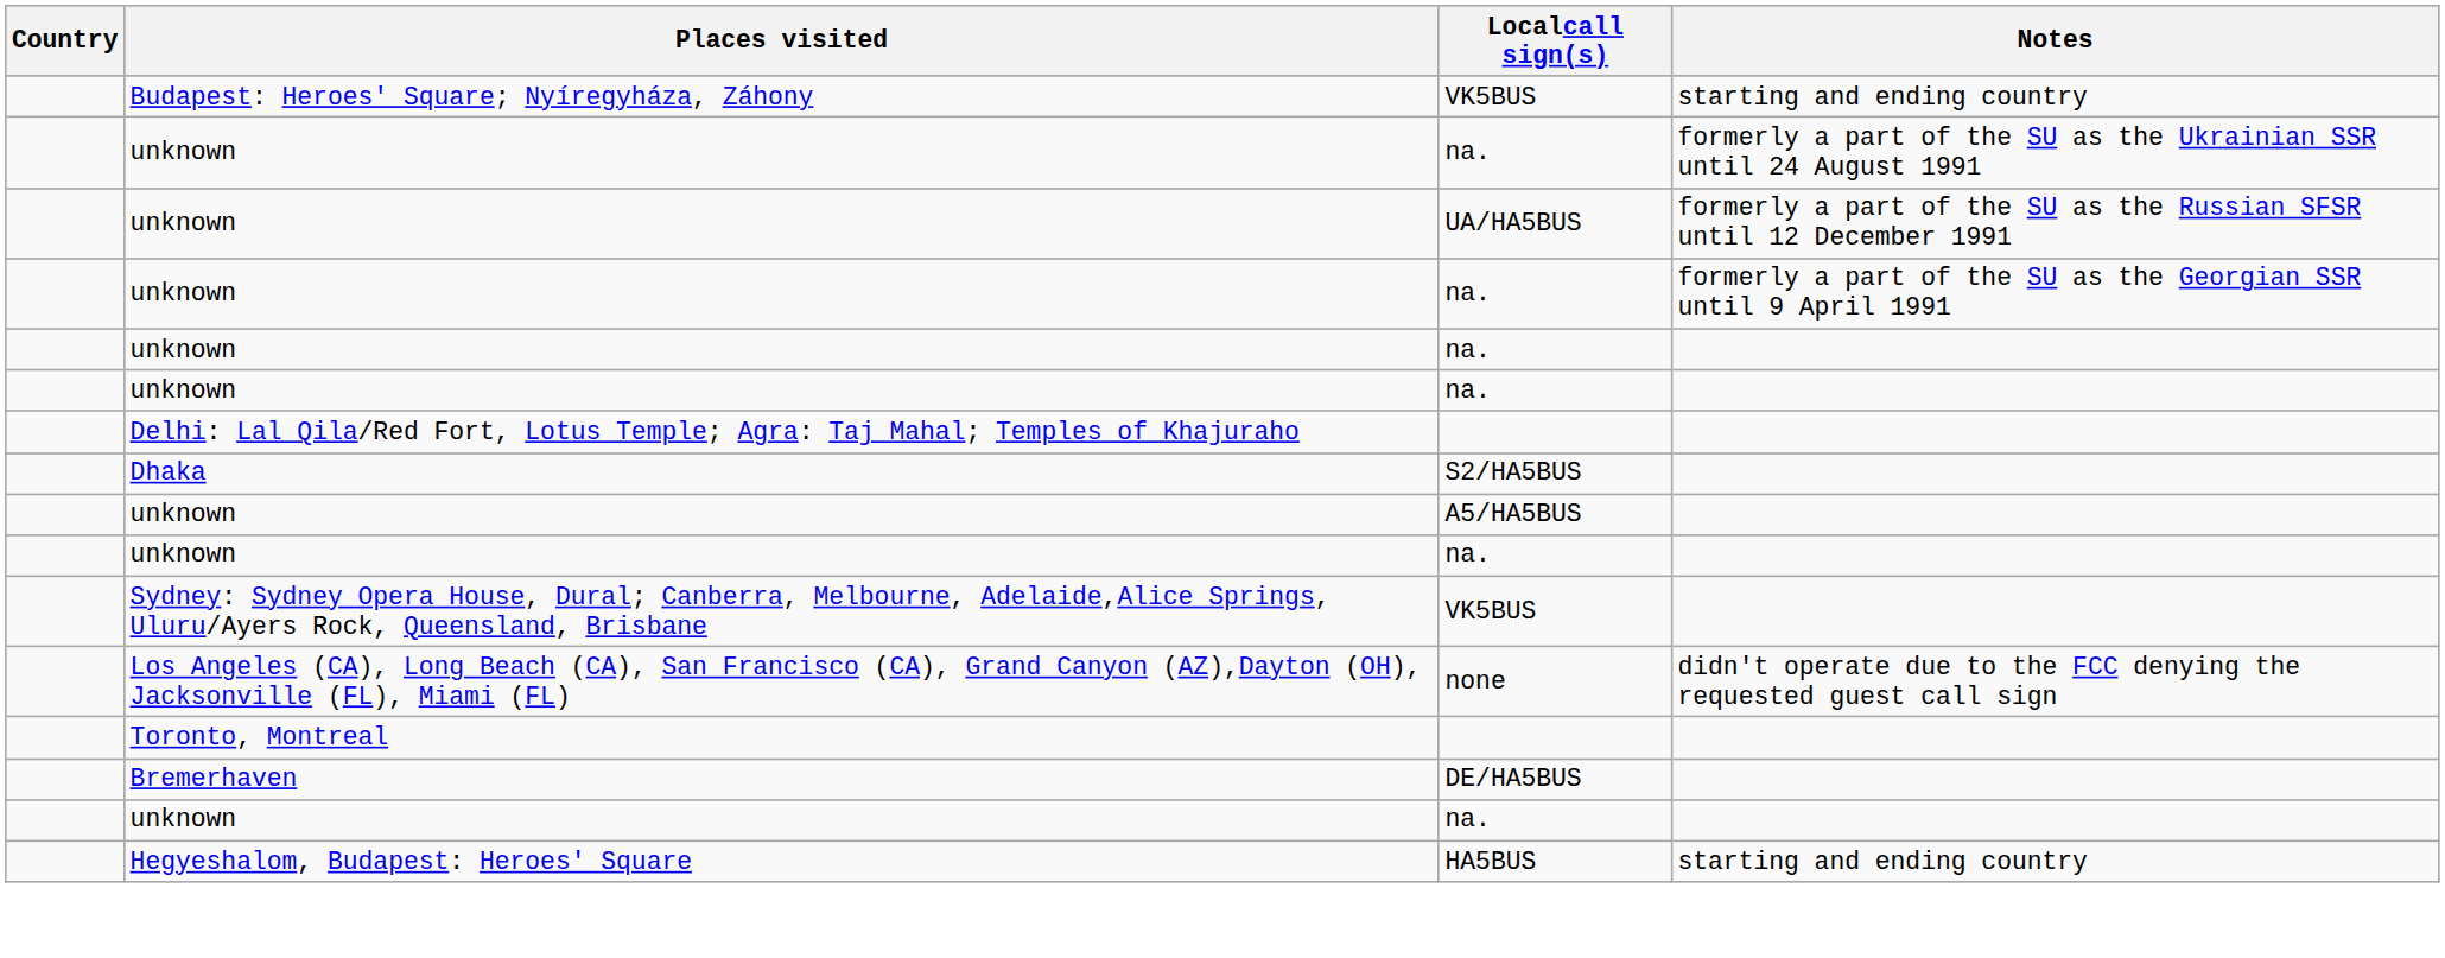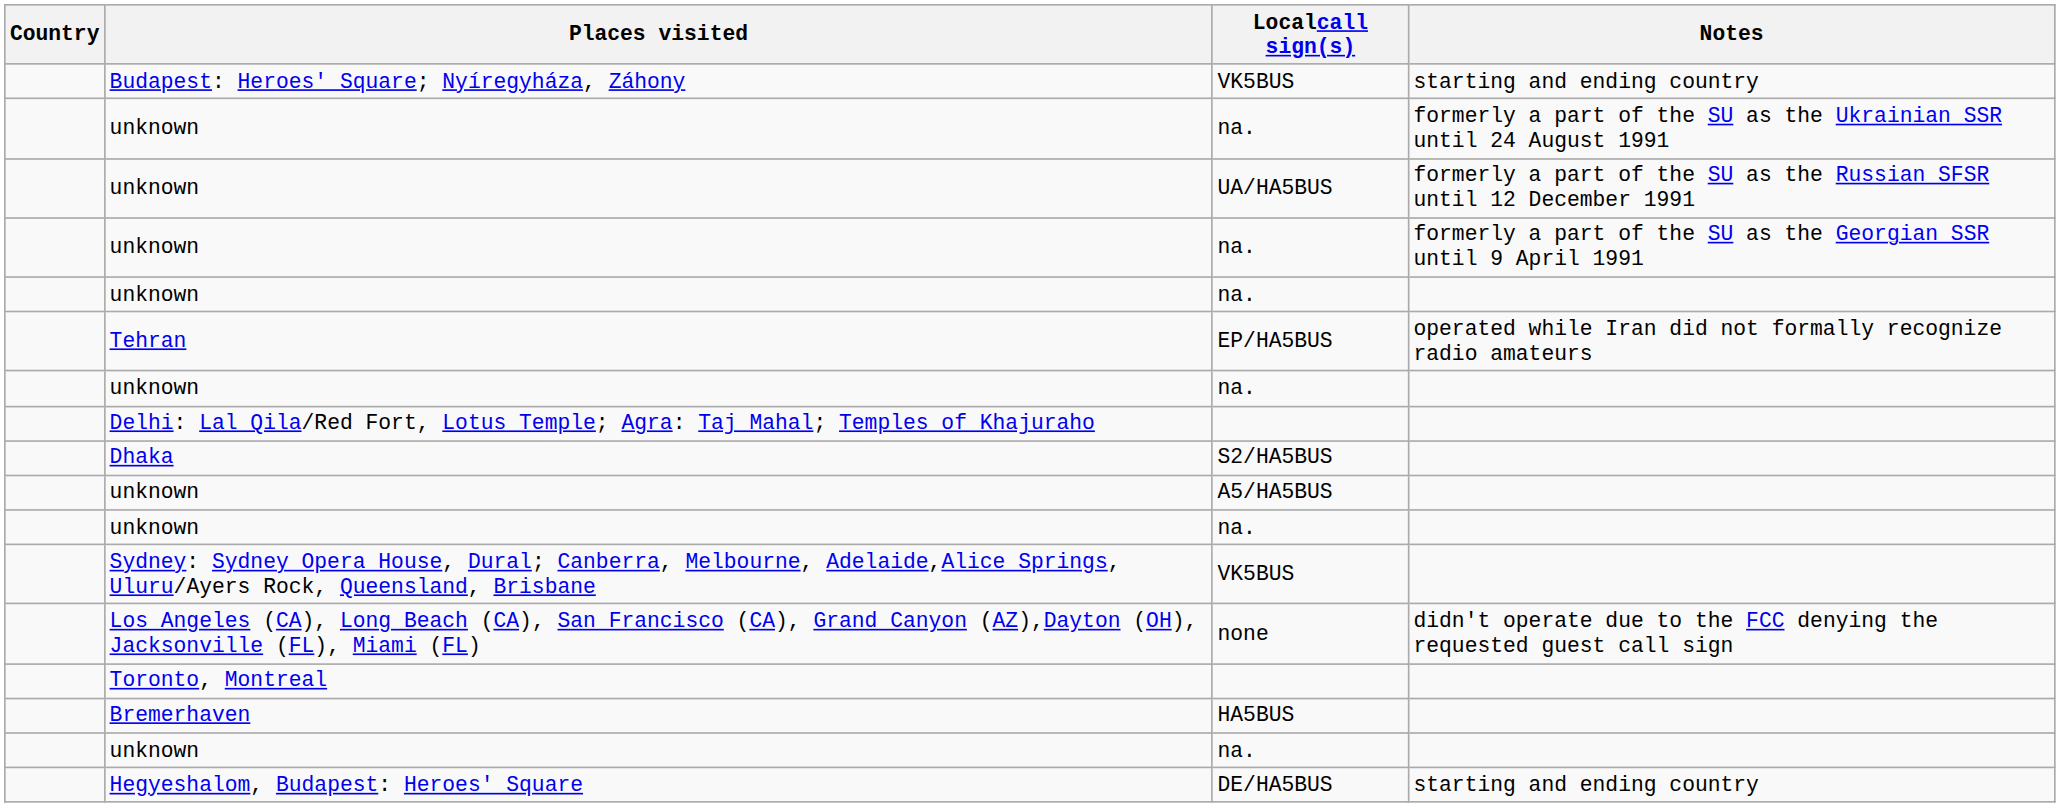+ row: Tehran | EP/HA5BUS | operated while Iran did not formally recognize radio amateurs
Bremerhaven | Localcall sign(s): DE/HA5BUS -> HA5BUS
Hegyeshalom, Budapest: Heroes' Square | Localcall sign(s): HA5BUS -> DE/HA5BUS
